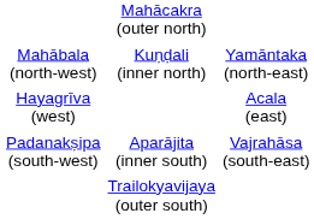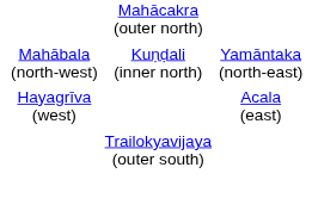- row: Padanakṣipa (south-west) | Aparājita (inner south) | Vajrahāsa (south-east)
